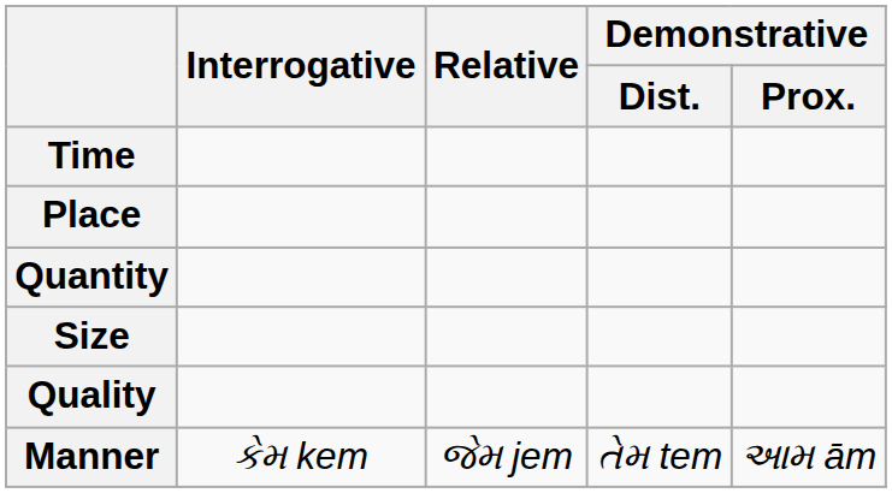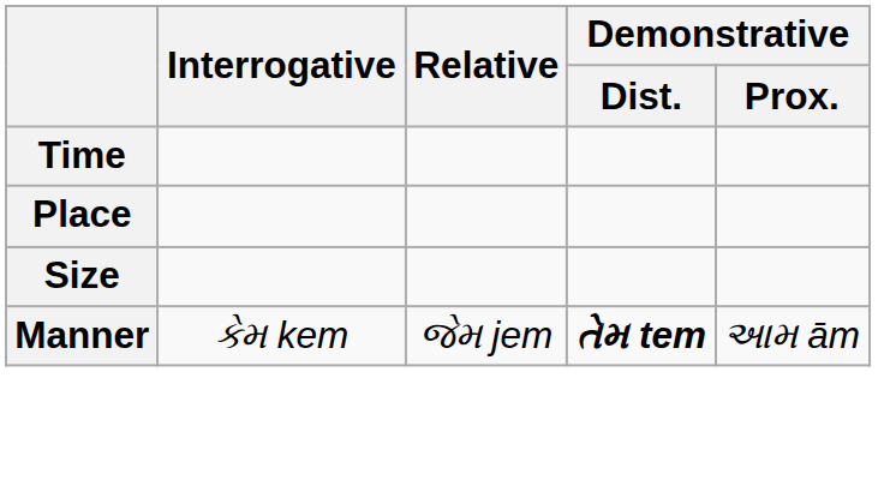- row: Quantity
- row: Quality
Manner | Demonstrative / Dist.: normal -> bold
